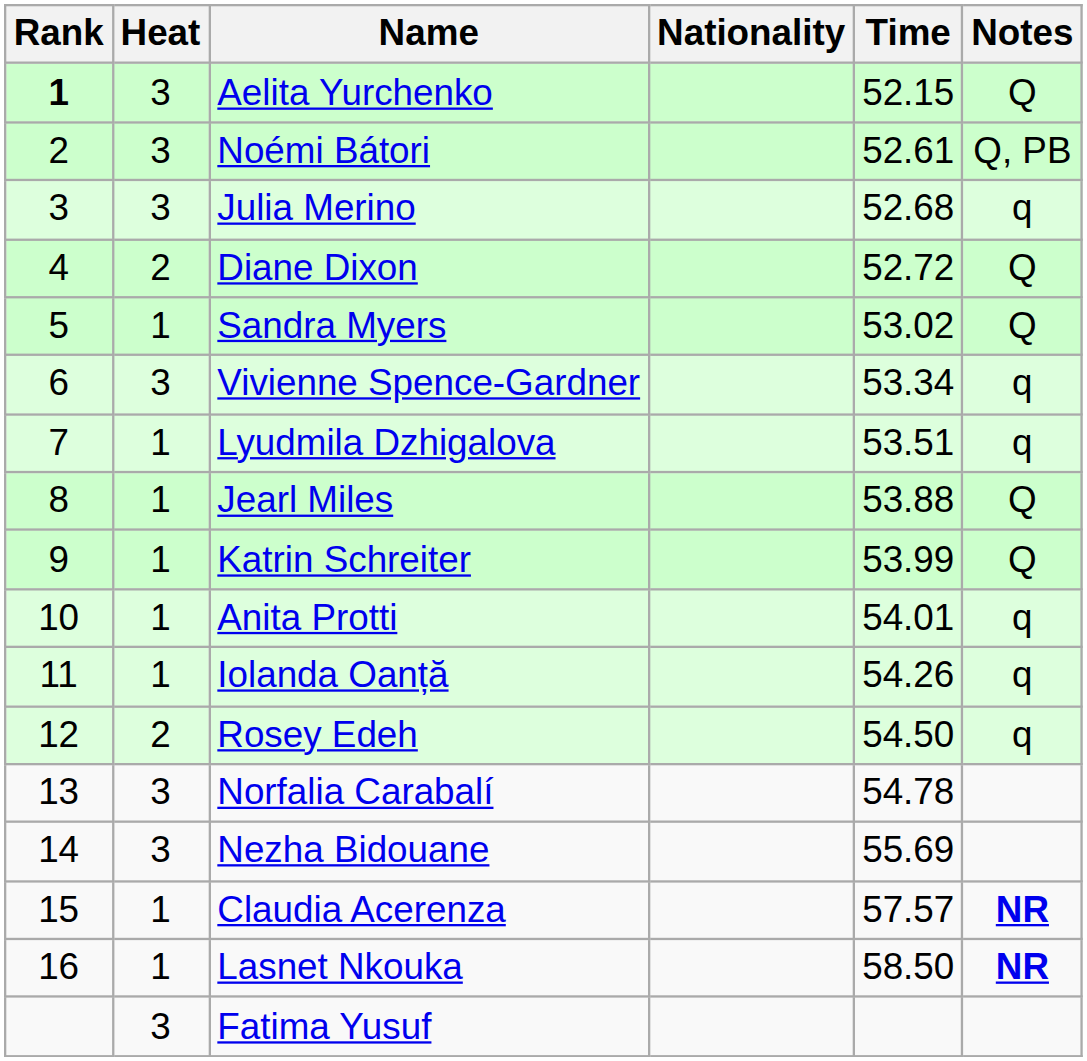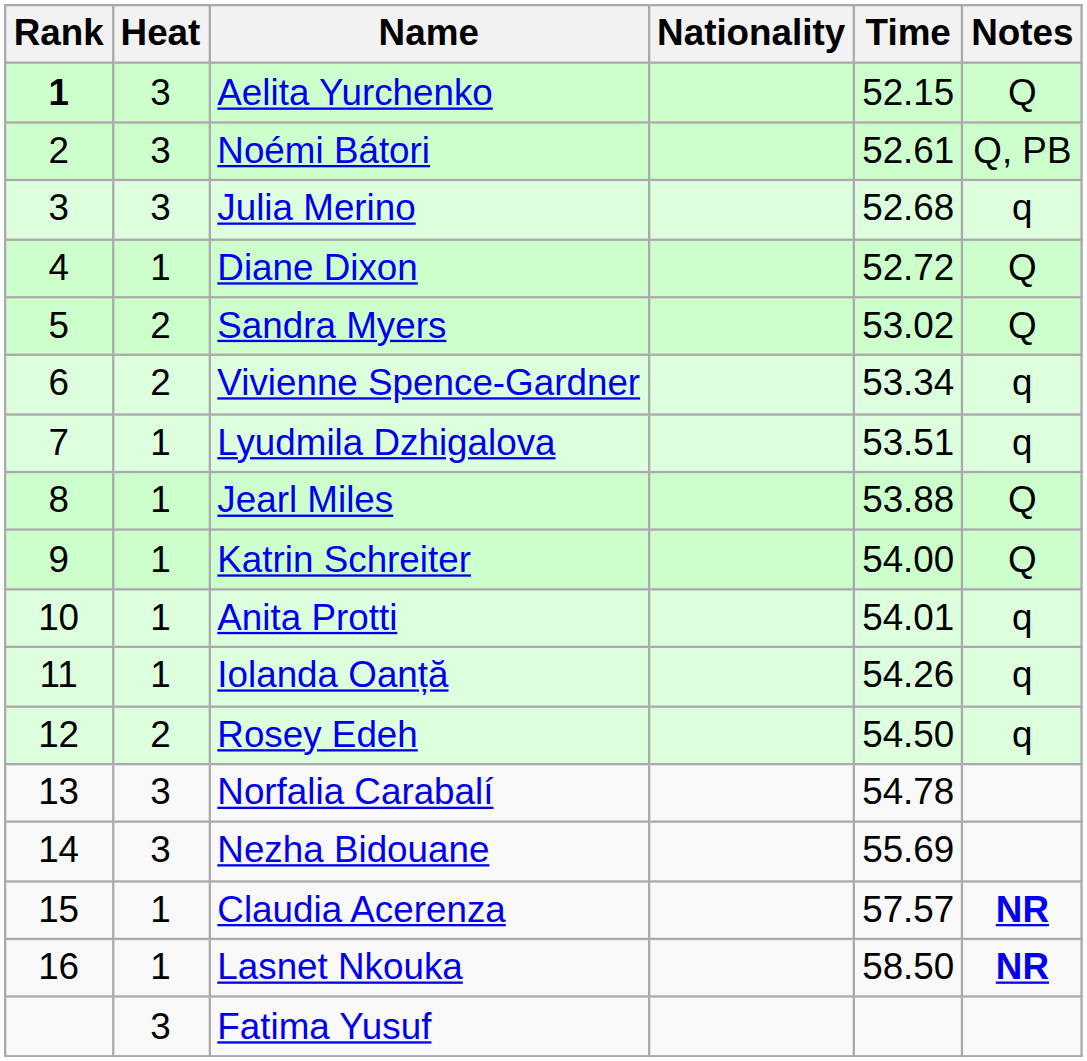Diane Dixon | Heat: 2 -> 1
Sandra Myers | Heat: 1 -> 2
Vivienne Spence-Gardner | Heat: 3 -> 2
Katrin Schreiter | Time: 53.99 -> 54.00
